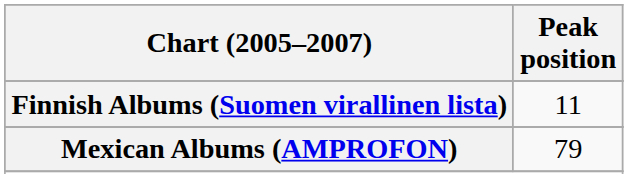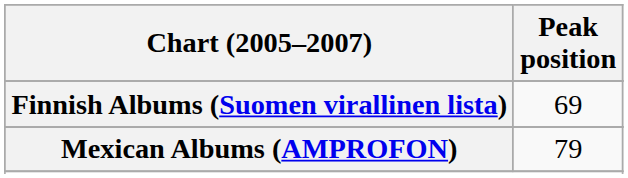Finnish Albums (Suomen virallinen lista) | Peak position: 11 -> 69
